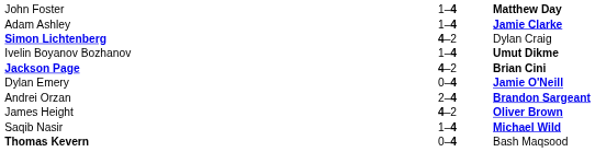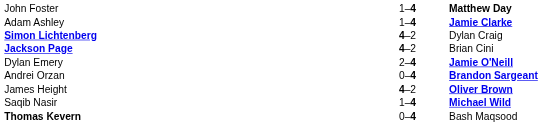- row: Ivelin Boyanov Bozhanov | 1–4 | Umut Dikme
Jackson Page | column 3: bold -> normal
Dylan Emery | column 2: 0–4 -> 2–4
Andrei Orzan | column 2: 2–4 -> 0–4
